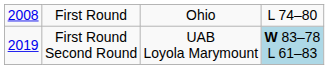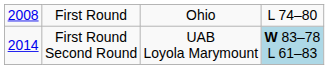First Round Second Round | column 1: 2019 -> 2014
